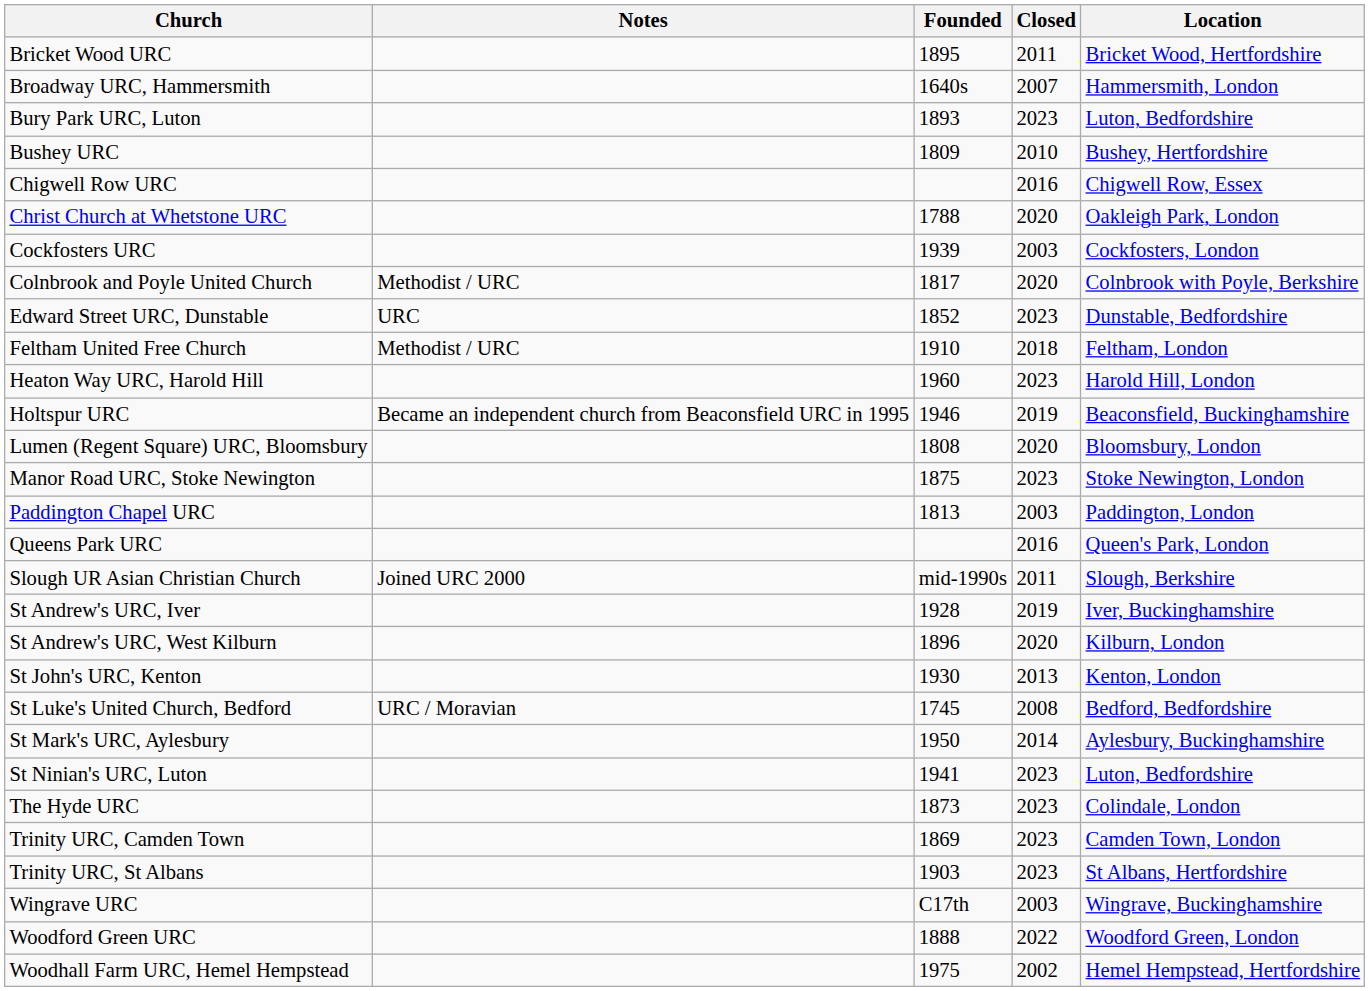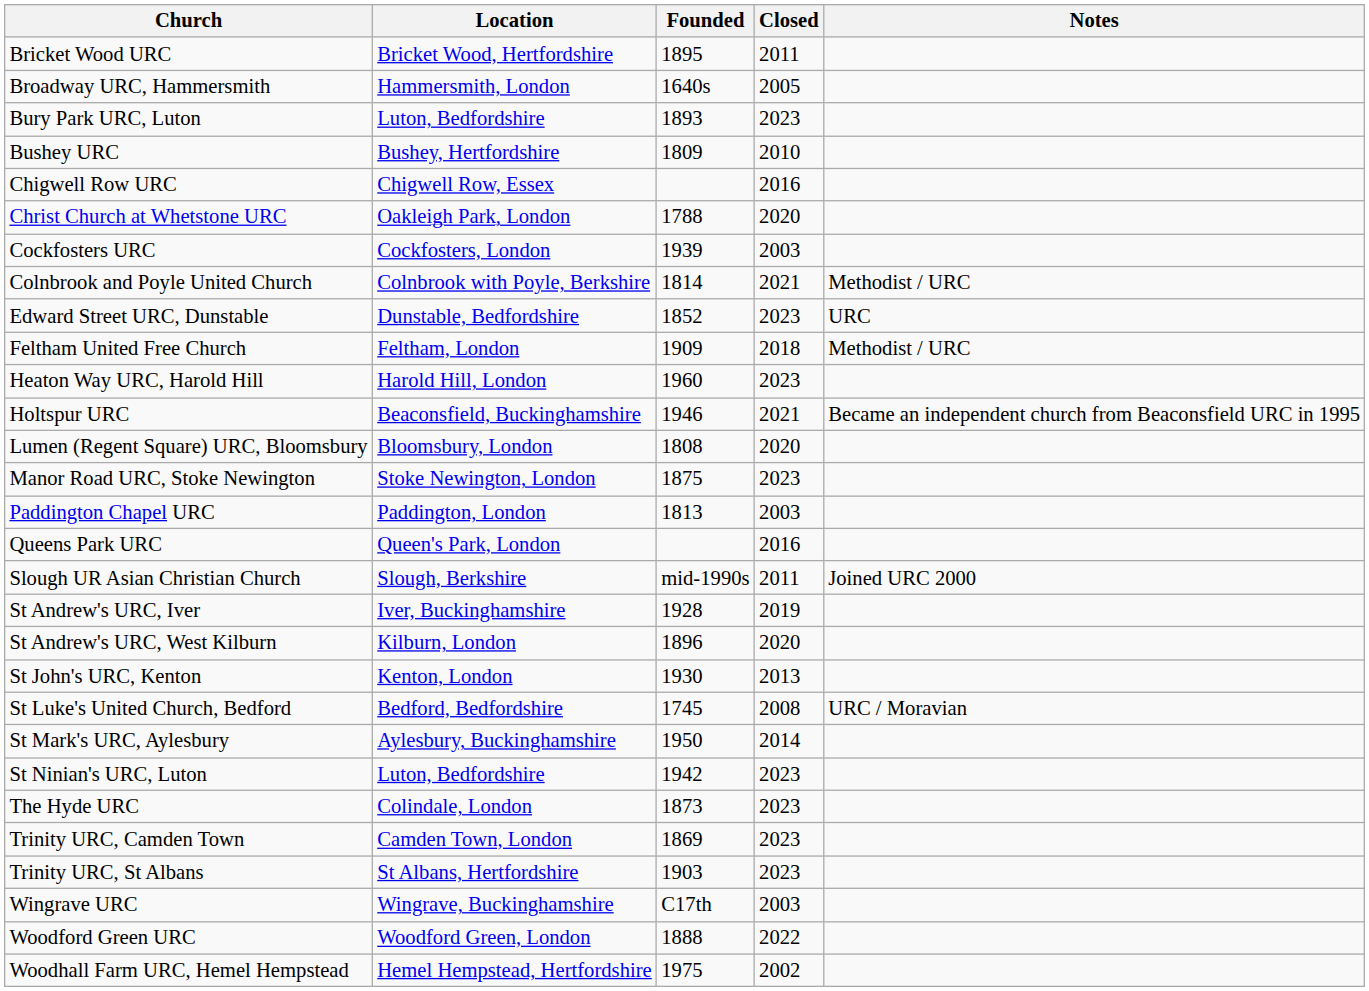columns swapped: Location <-> Notes
Broadway URC, Hammersmith | Closed: 2007 -> 2005
Colnbrook and Poyle United Church | Founded: 1817 -> 1814
Colnbrook and Poyle United Church | Closed: 2020 -> 2021
Feltham United Free Church | Founded: 1910 -> 1909
Holtspur URC | Closed: 2019 -> 2021
St Ninian's URC, Luton | Founded: 1941 -> 1942
